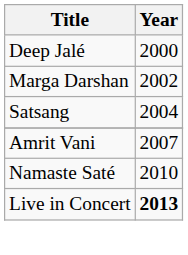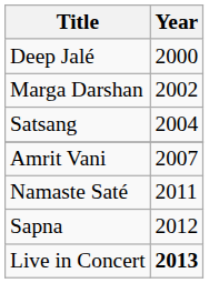Namaste Saté | Year: 2010 -> 2011
+ row: Sapna | 2012
